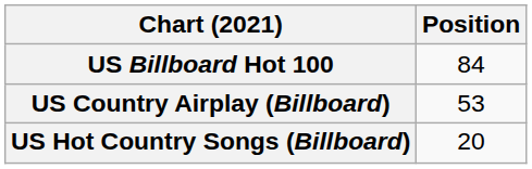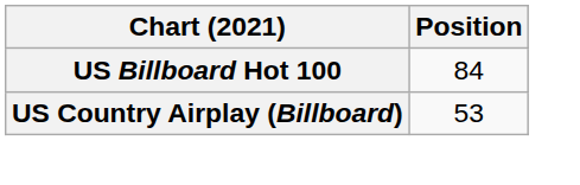- row: US Hot Country Songs (Billboard) | 20
